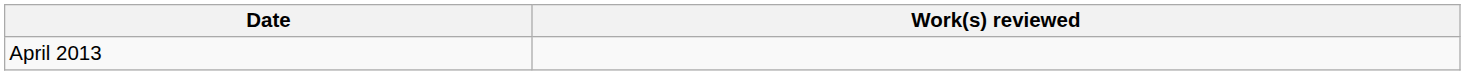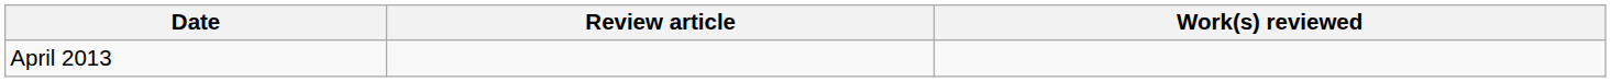+ column: Review article
